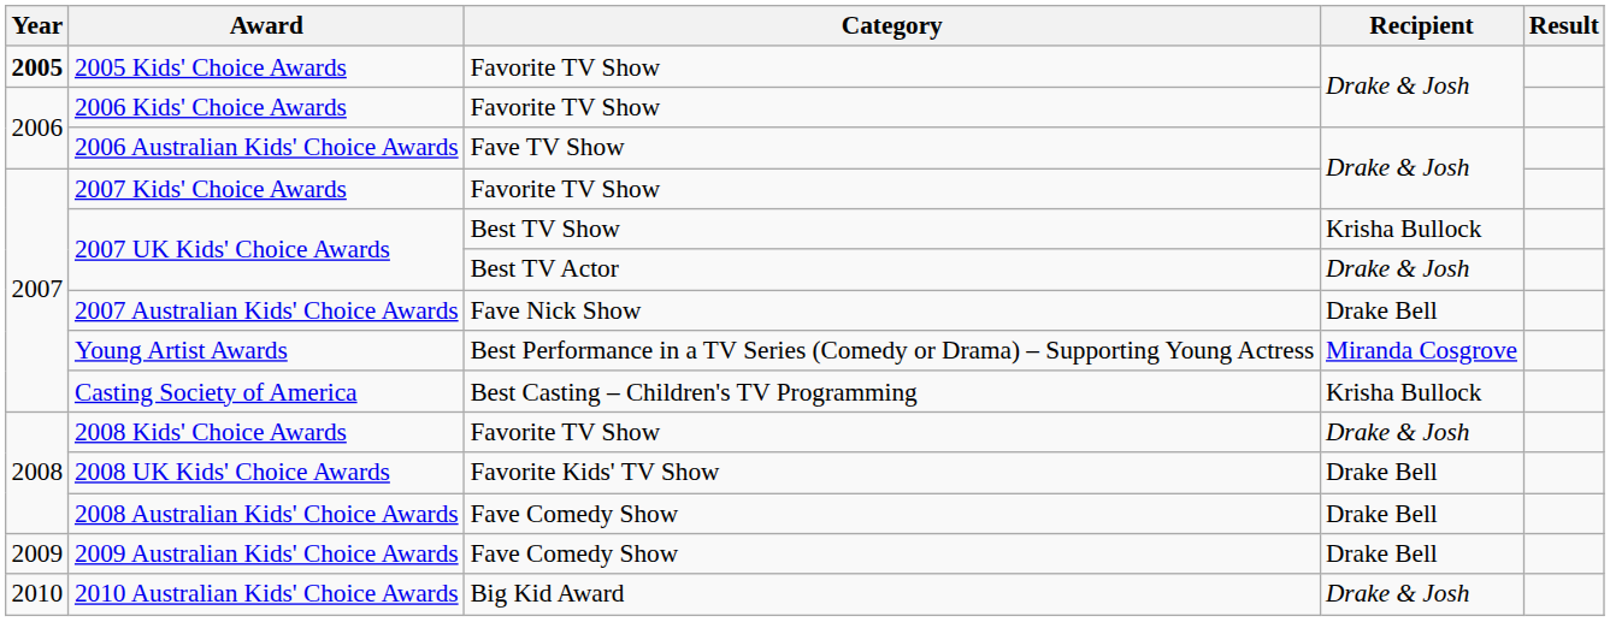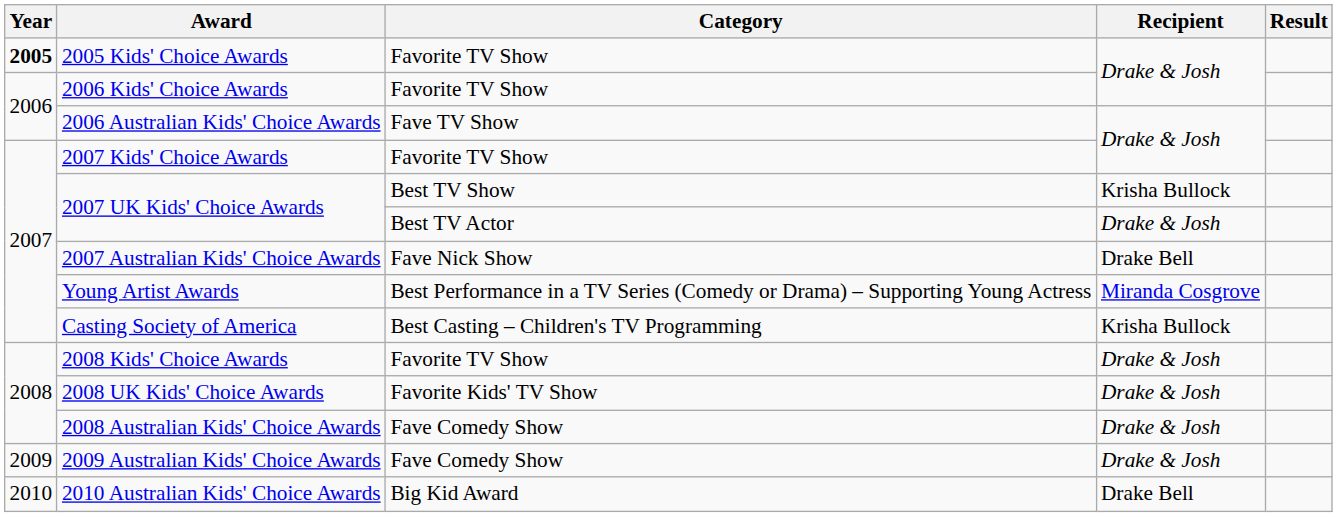2008 UK Kids' Choice Awards | Recipient: Drake Bell -> Drake & Josh
2008 Australian Kids' Choice Awards | Recipient: Drake Bell -> Drake & Josh
2009 Australian Kids' Choice Awards | Recipient: Drake Bell -> Drake & Josh
2010 Australian Kids' Choice Awards | Recipient: Drake & Josh -> Drake Bell
